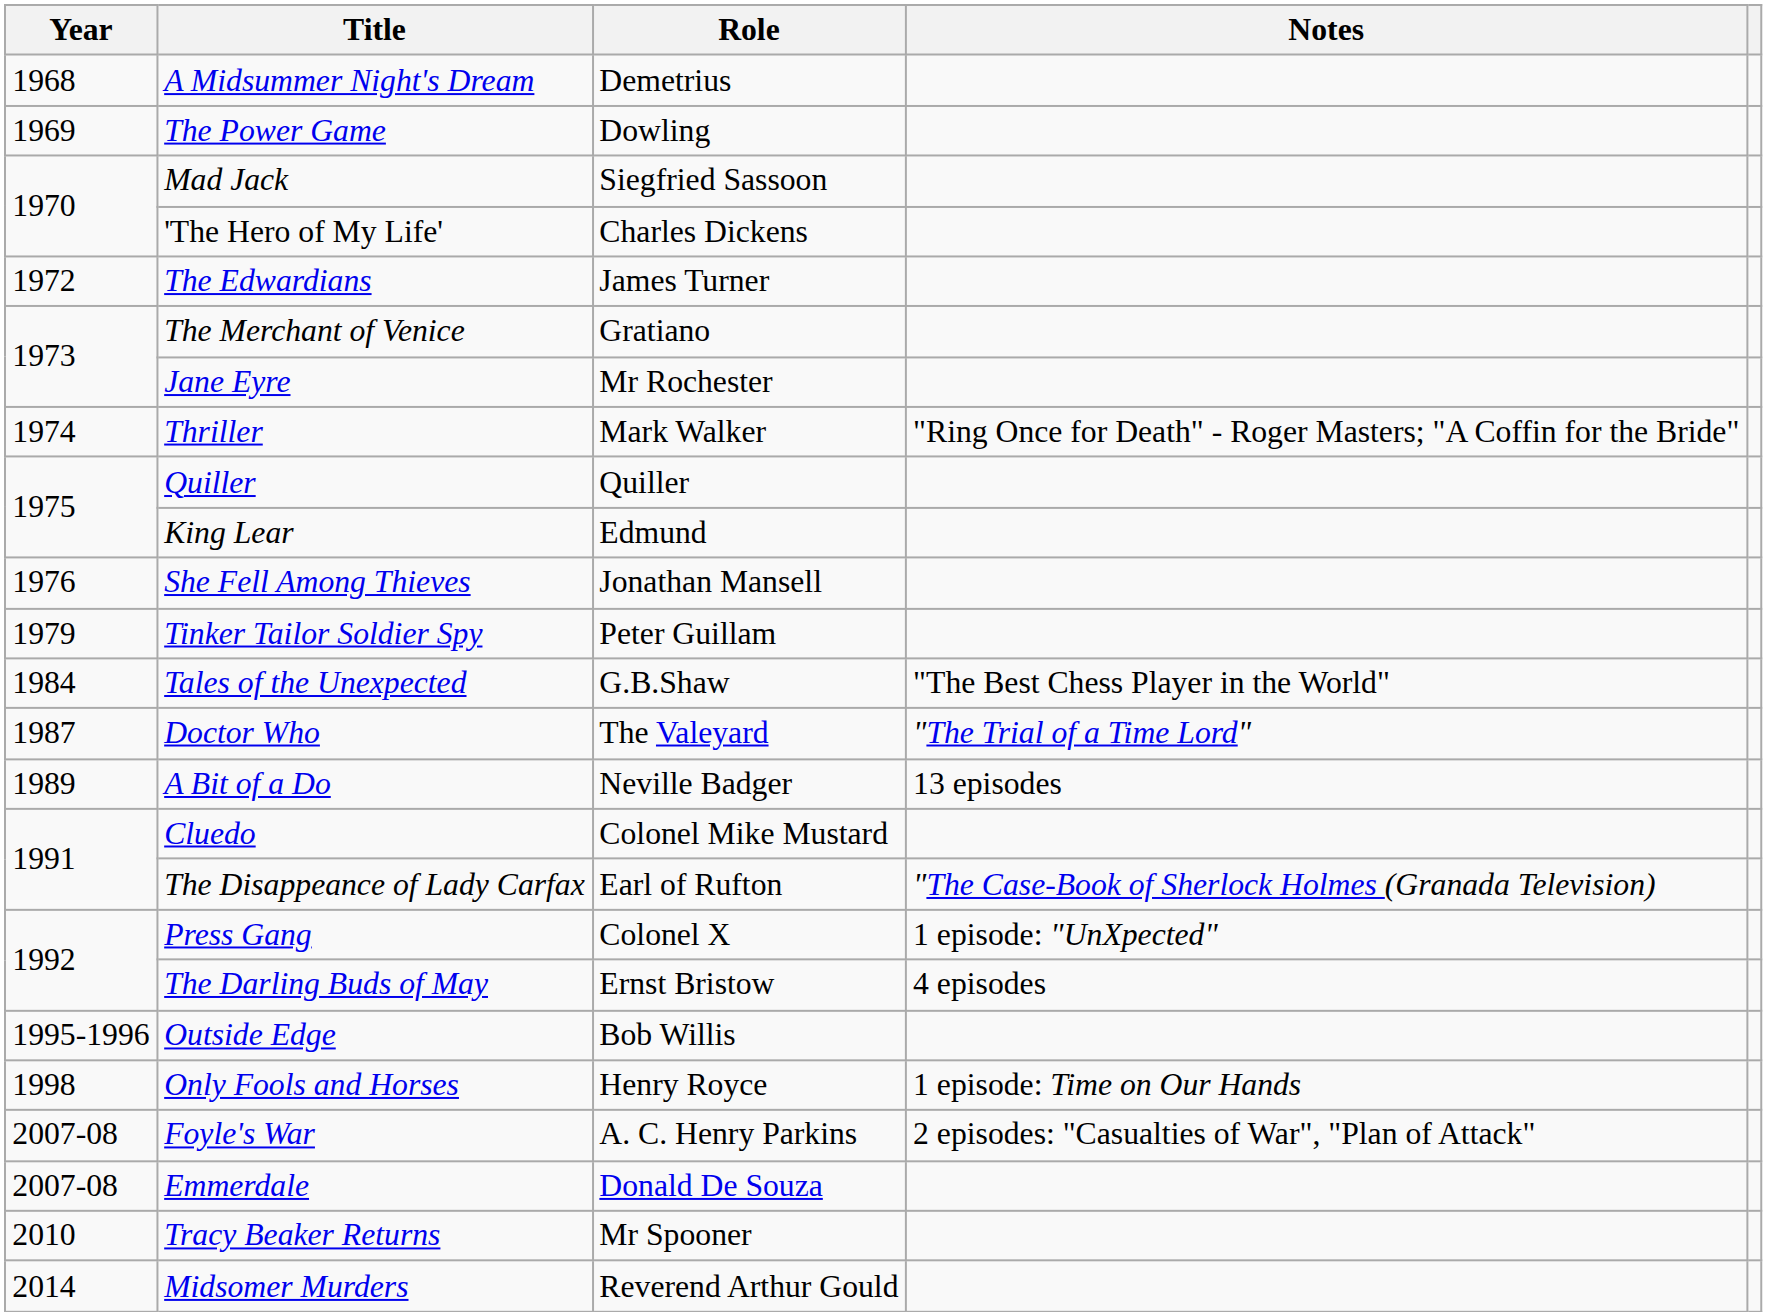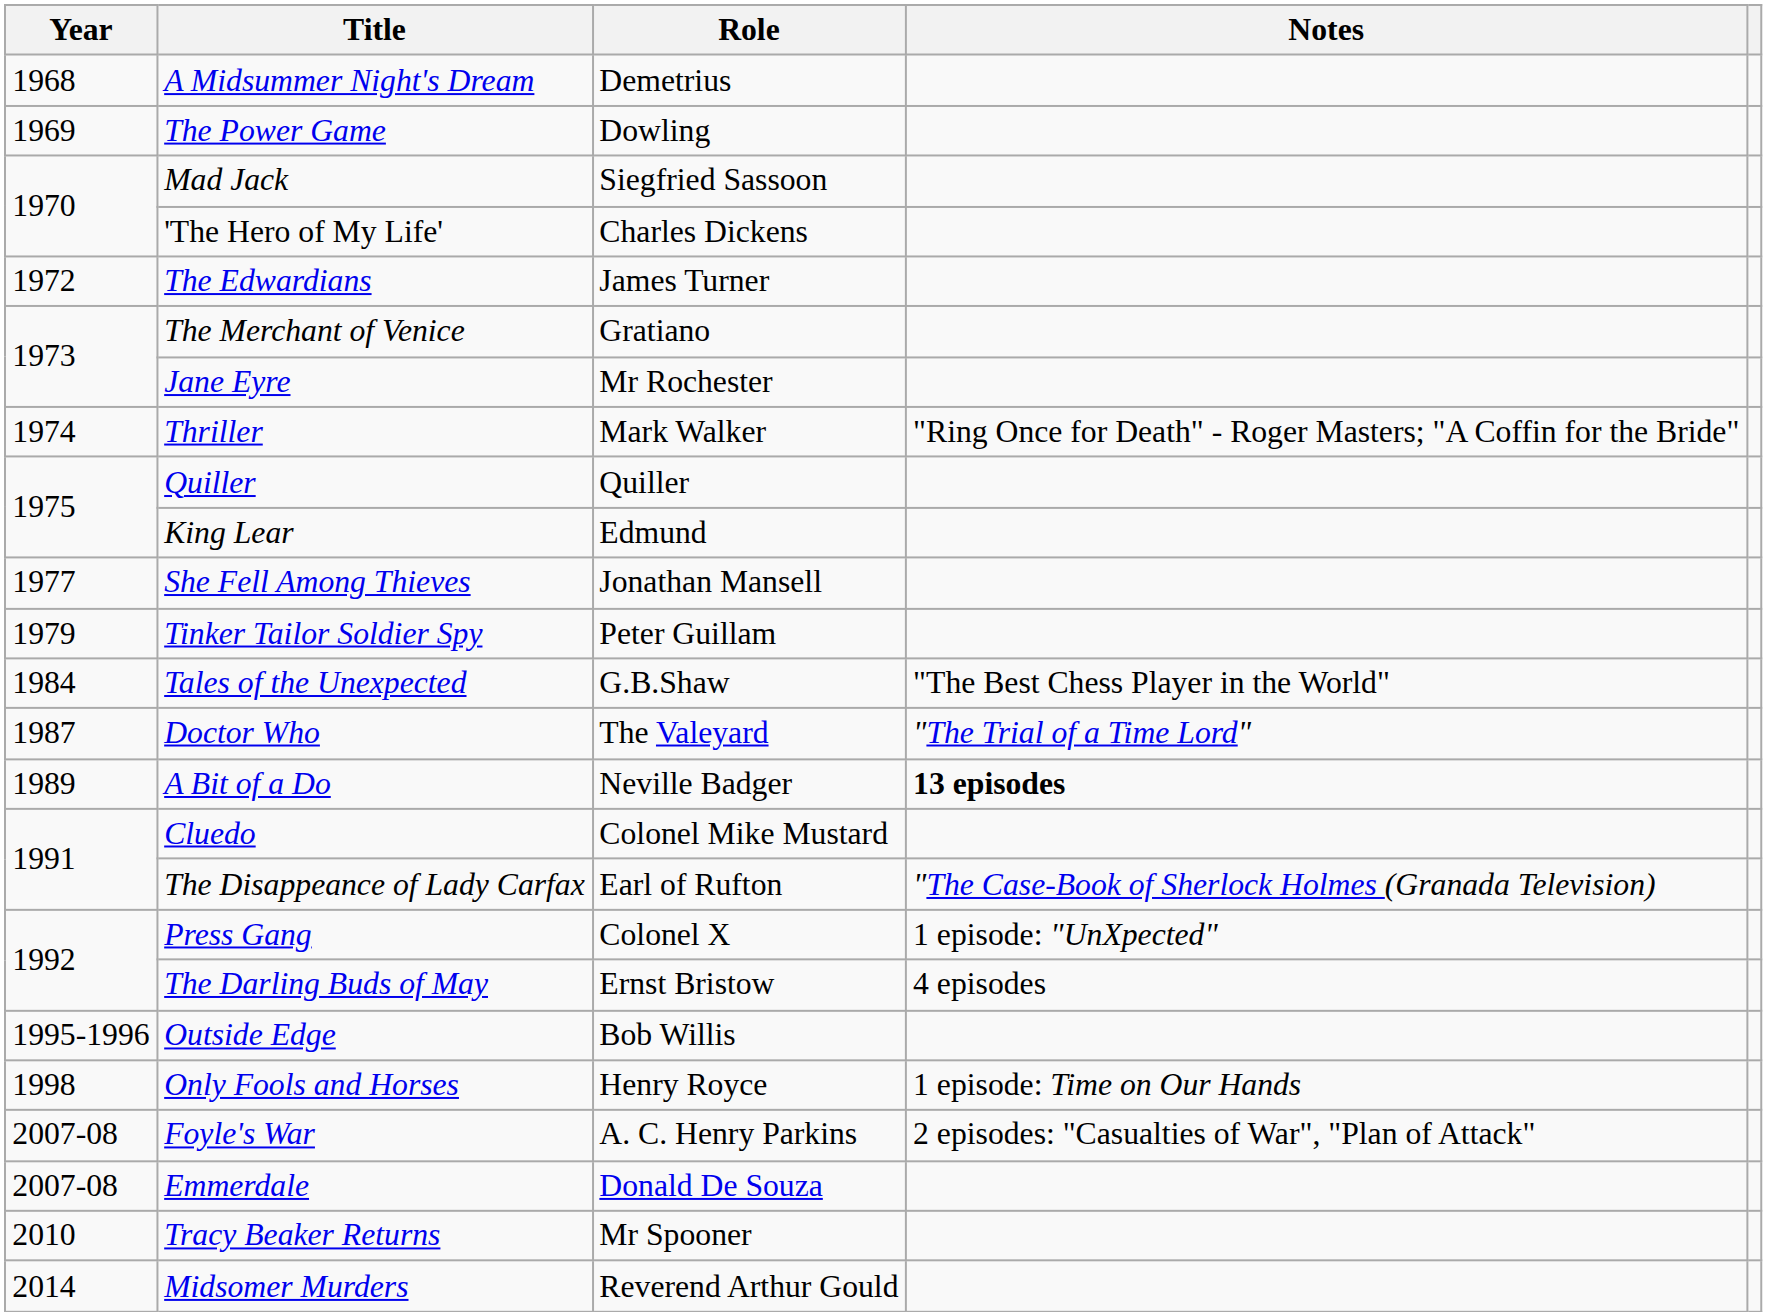She Fell Among Thieves | Year: 1976 -> 1977
A Bit of a Do | Notes: normal -> bold
